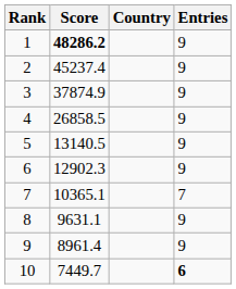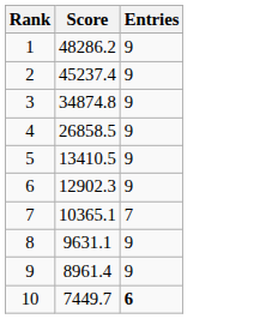- column: Country
1 | Score: bold -> normal
3 | Score: 37874.9 -> 34874.8
5 | Score: 13140.5 -> 13410.5
